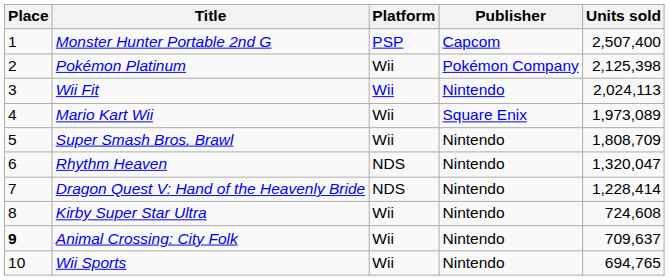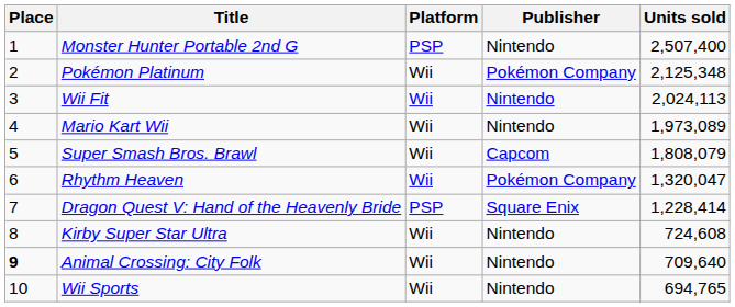Monster Hunter Portable 2nd G | Publisher: Capcom -> Nintendo
Pokémon Platinum | Units sold: 2,125,398 -> 2,125,348
Mario Kart Wii | Publisher: Square Enix -> Nintendo
Super Smash Bros. Brawl | Publisher: Nintendo -> Capcom
Super Smash Bros. Brawl | Units sold: 1,808,709 -> 1,808,079
Rhythm Heaven | Platform: NDS -> Wii
Rhythm Heaven | Publisher: Nintendo -> Pokémon Company
Dragon Quest V: Hand of the Heavenly Bride | Platform: NDS -> PSP
Dragon Quest V: Hand of the Heavenly Bride | Publisher: Nintendo -> Square Enix
Animal Crossing: City Folk | Units sold: 709,637 -> 709,640
